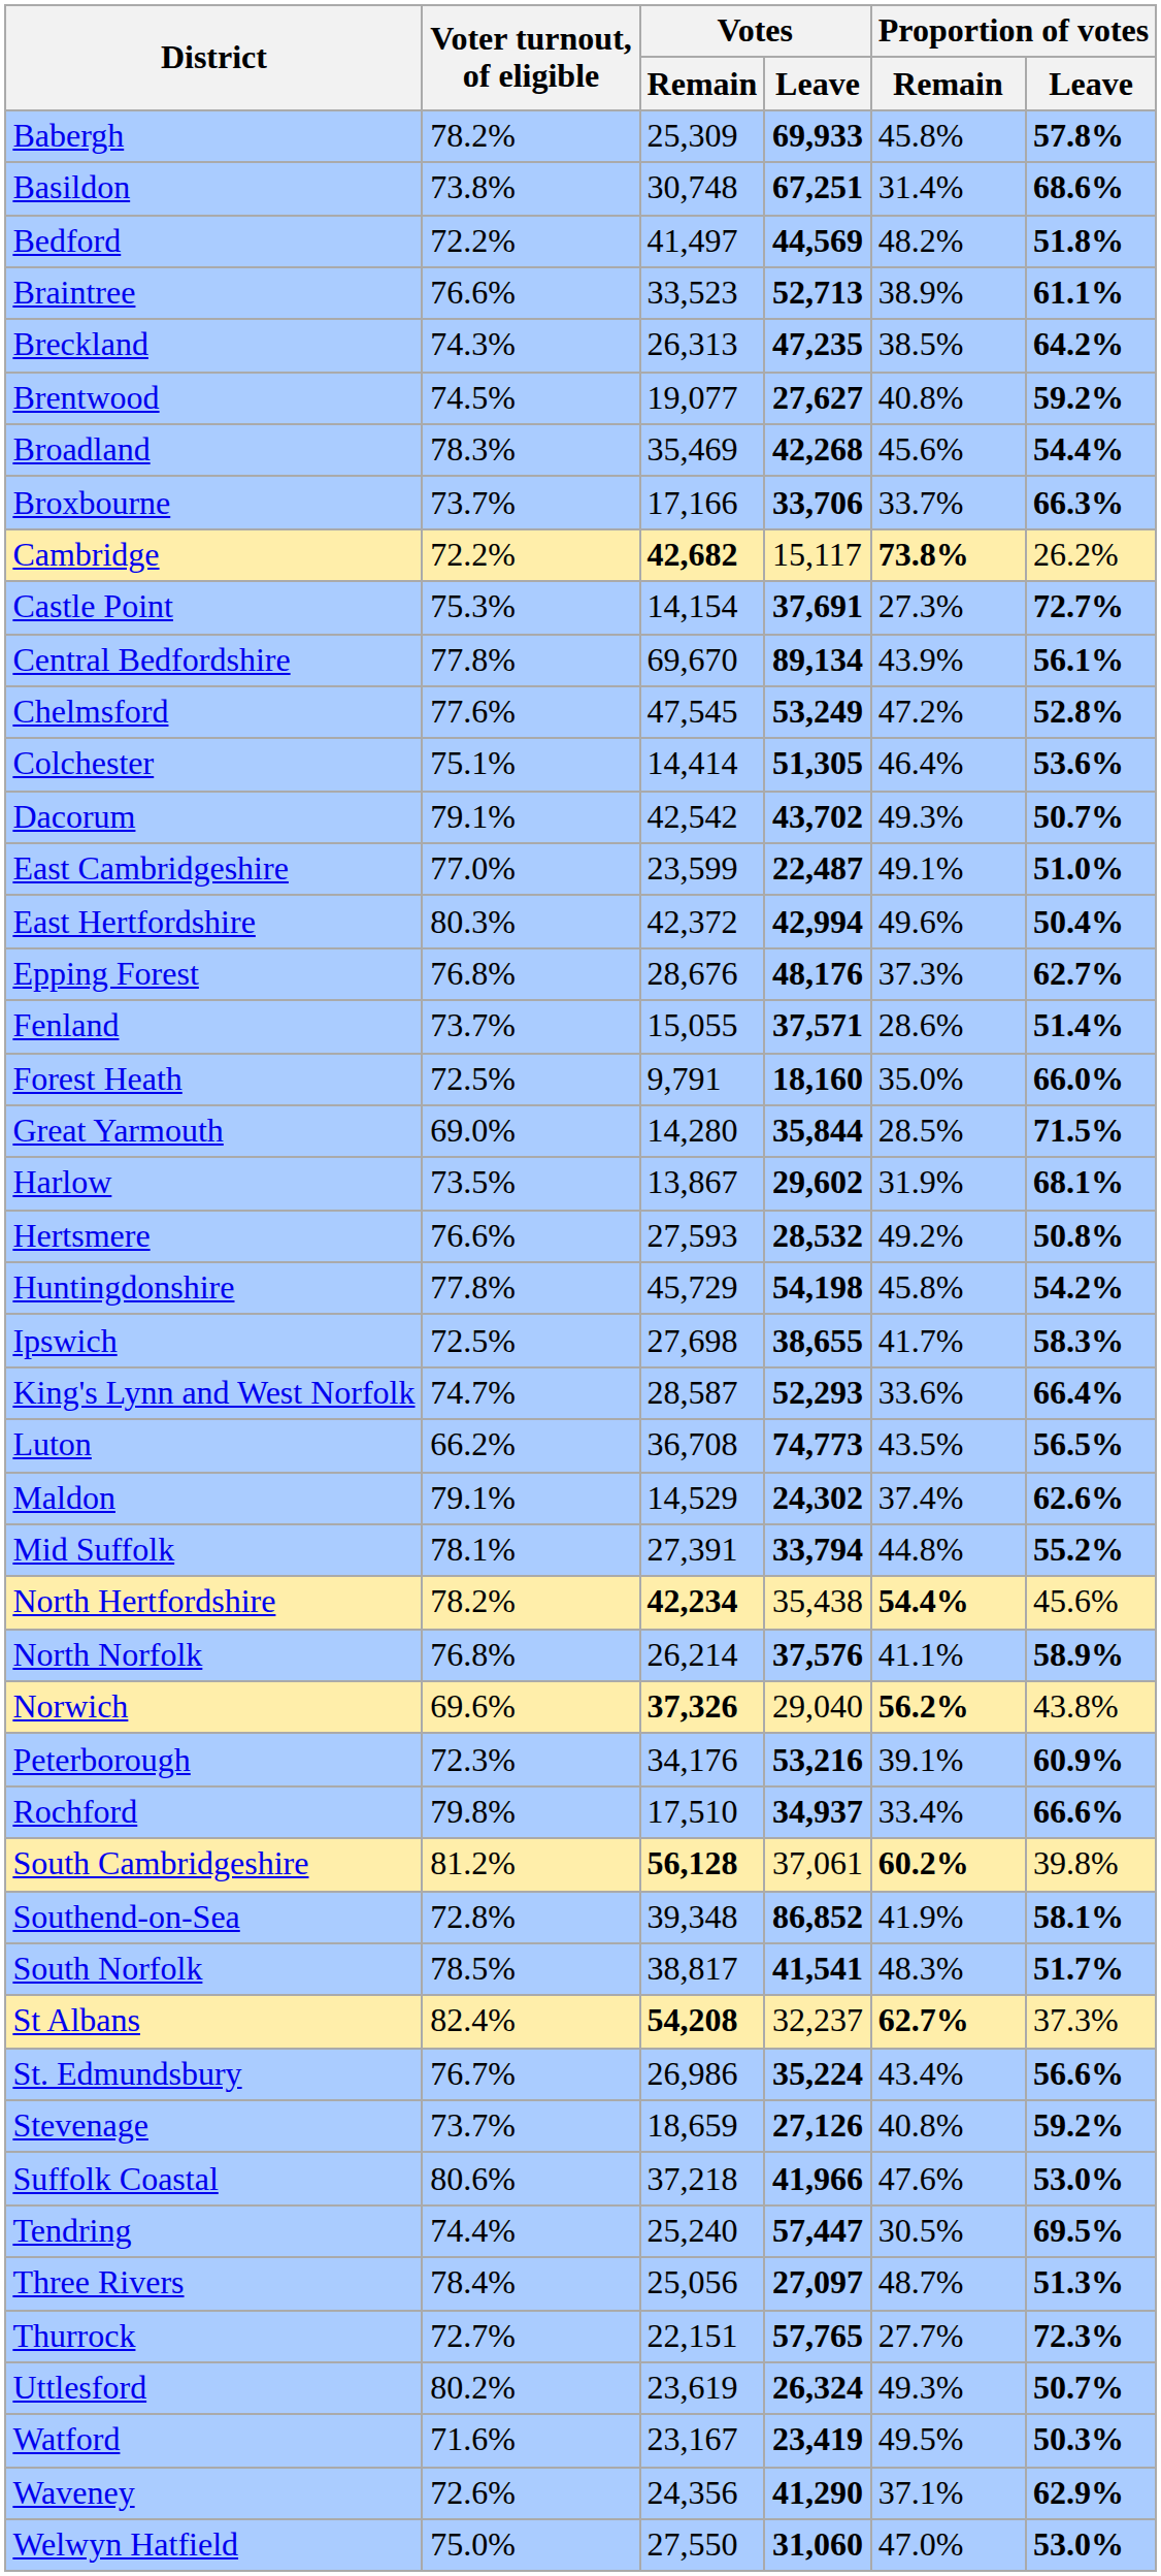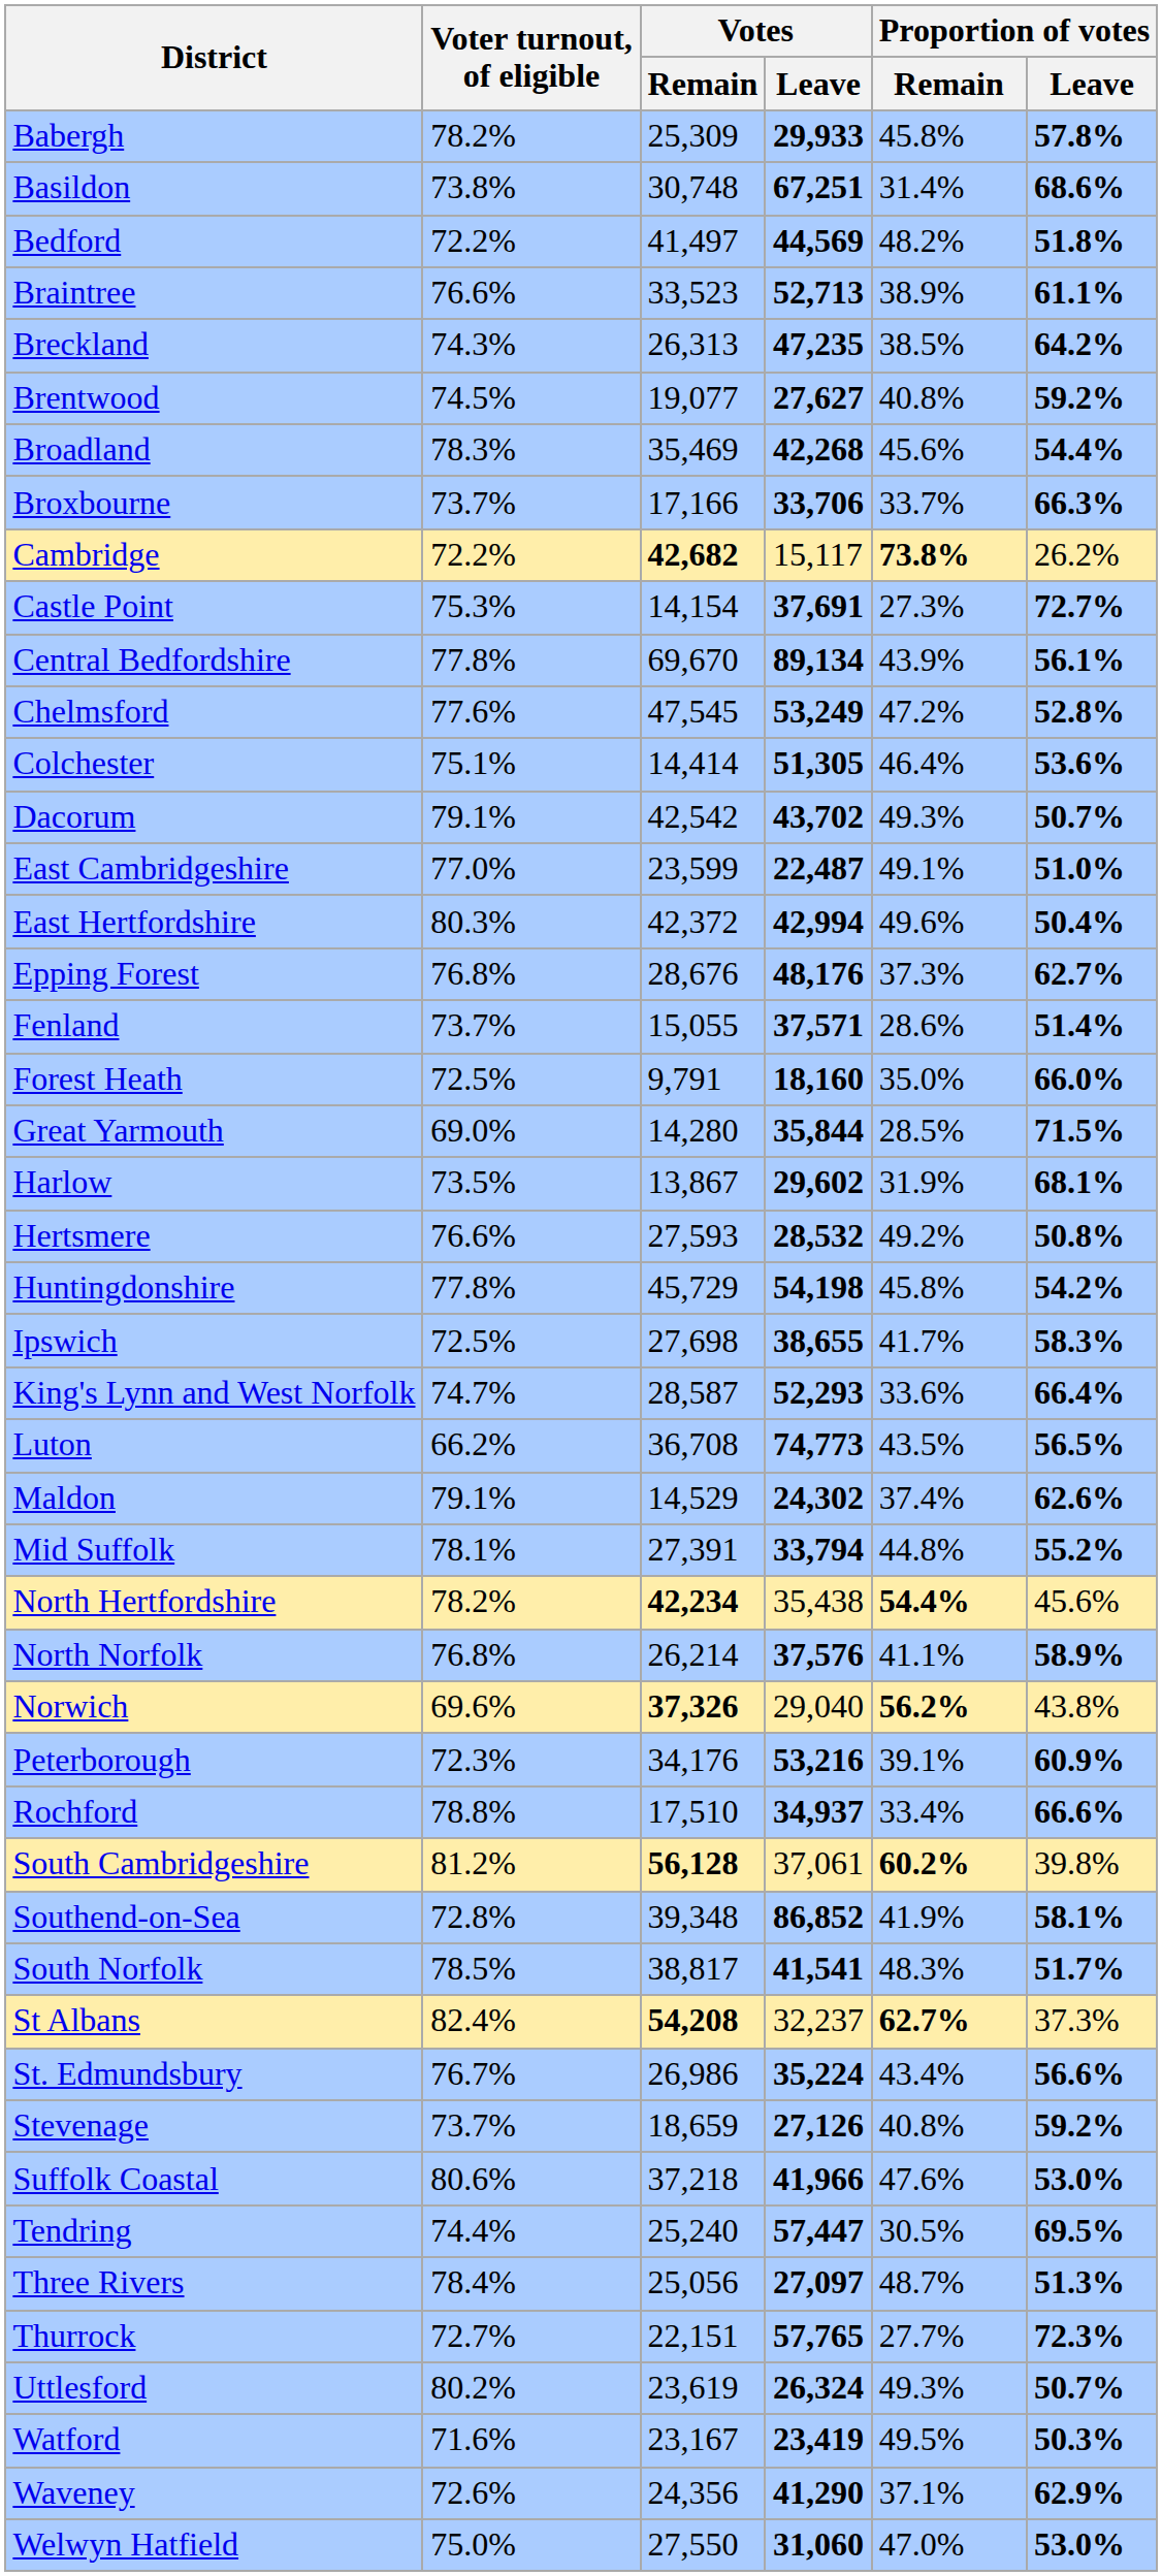Babergh | Votes / Leave: 69,933 -> 29,933
Rochford | Voter turnout, of eligible: 79.8% -> 78.8%
